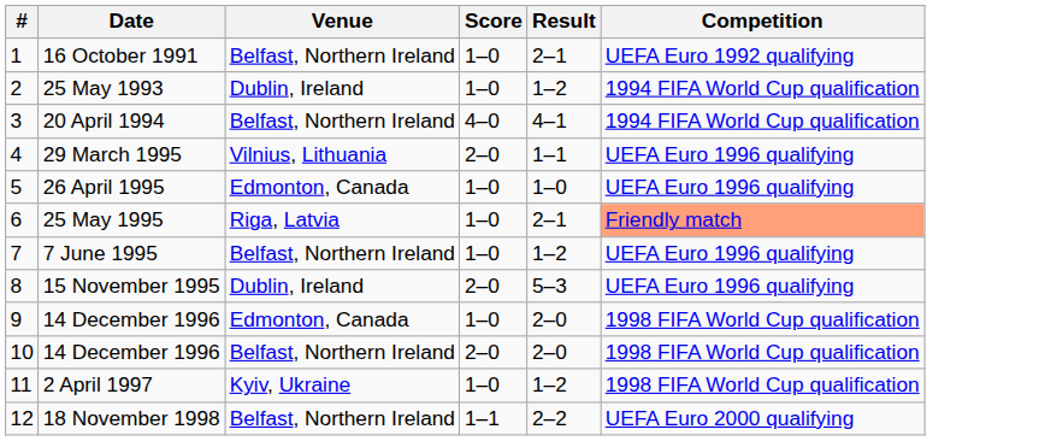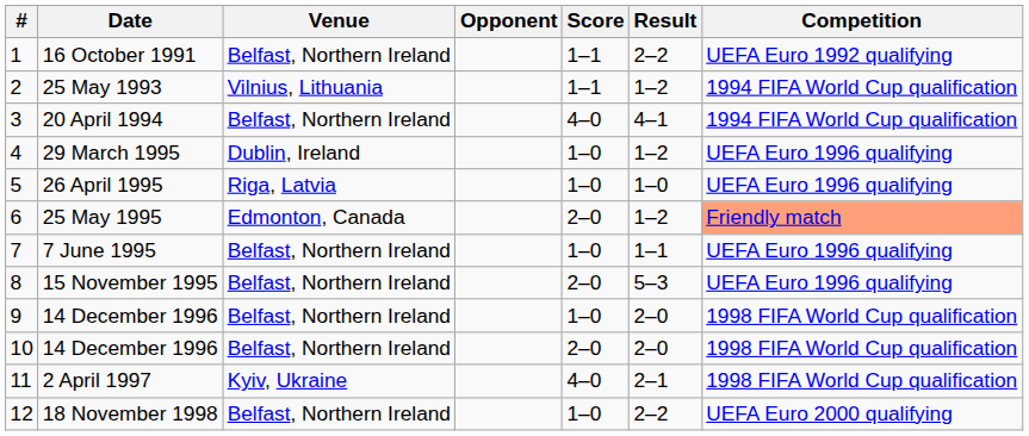+ column: Opponent
16 October 1991 | Score: 1–0 -> 1–1
16 October 1991 | Result: 2–1 -> 2–2
25 May 1993 | Venue: Dublin, Ireland -> Vilnius, Lithuania
25 May 1993 | Score: 1–0 -> 1–1
29 March 1995 | Venue: Vilnius, Lithuania -> Dublin, Ireland
29 March 1995 | Score: 2–0 -> 1–0
29 March 1995 | Result: 1–1 -> 1–2
26 April 1995 | Venue: Edmonton, Canada -> Riga, Latvia
25 May 1995 | Venue: Riga, Latvia -> Edmonton, Canada
25 May 1995 | Score: 1–0 -> 2–0
25 May 1995 | Result: 2–1 -> 1–2
7 June 1995 | Result: 1–2 -> 1–1
15 November 1995 | Venue: Dublin, Ireland -> Belfast, Northern Ireland
9 / 14 December 1996 | Venue: Edmonton, Canada -> Belfast, Northern Ireland
2 April 1997 | Score: 1–0 -> 4–0
2 April 1997 | Result: 1–2 -> 2–1
18 November 1998 | Score: 1–1 -> 1–0
